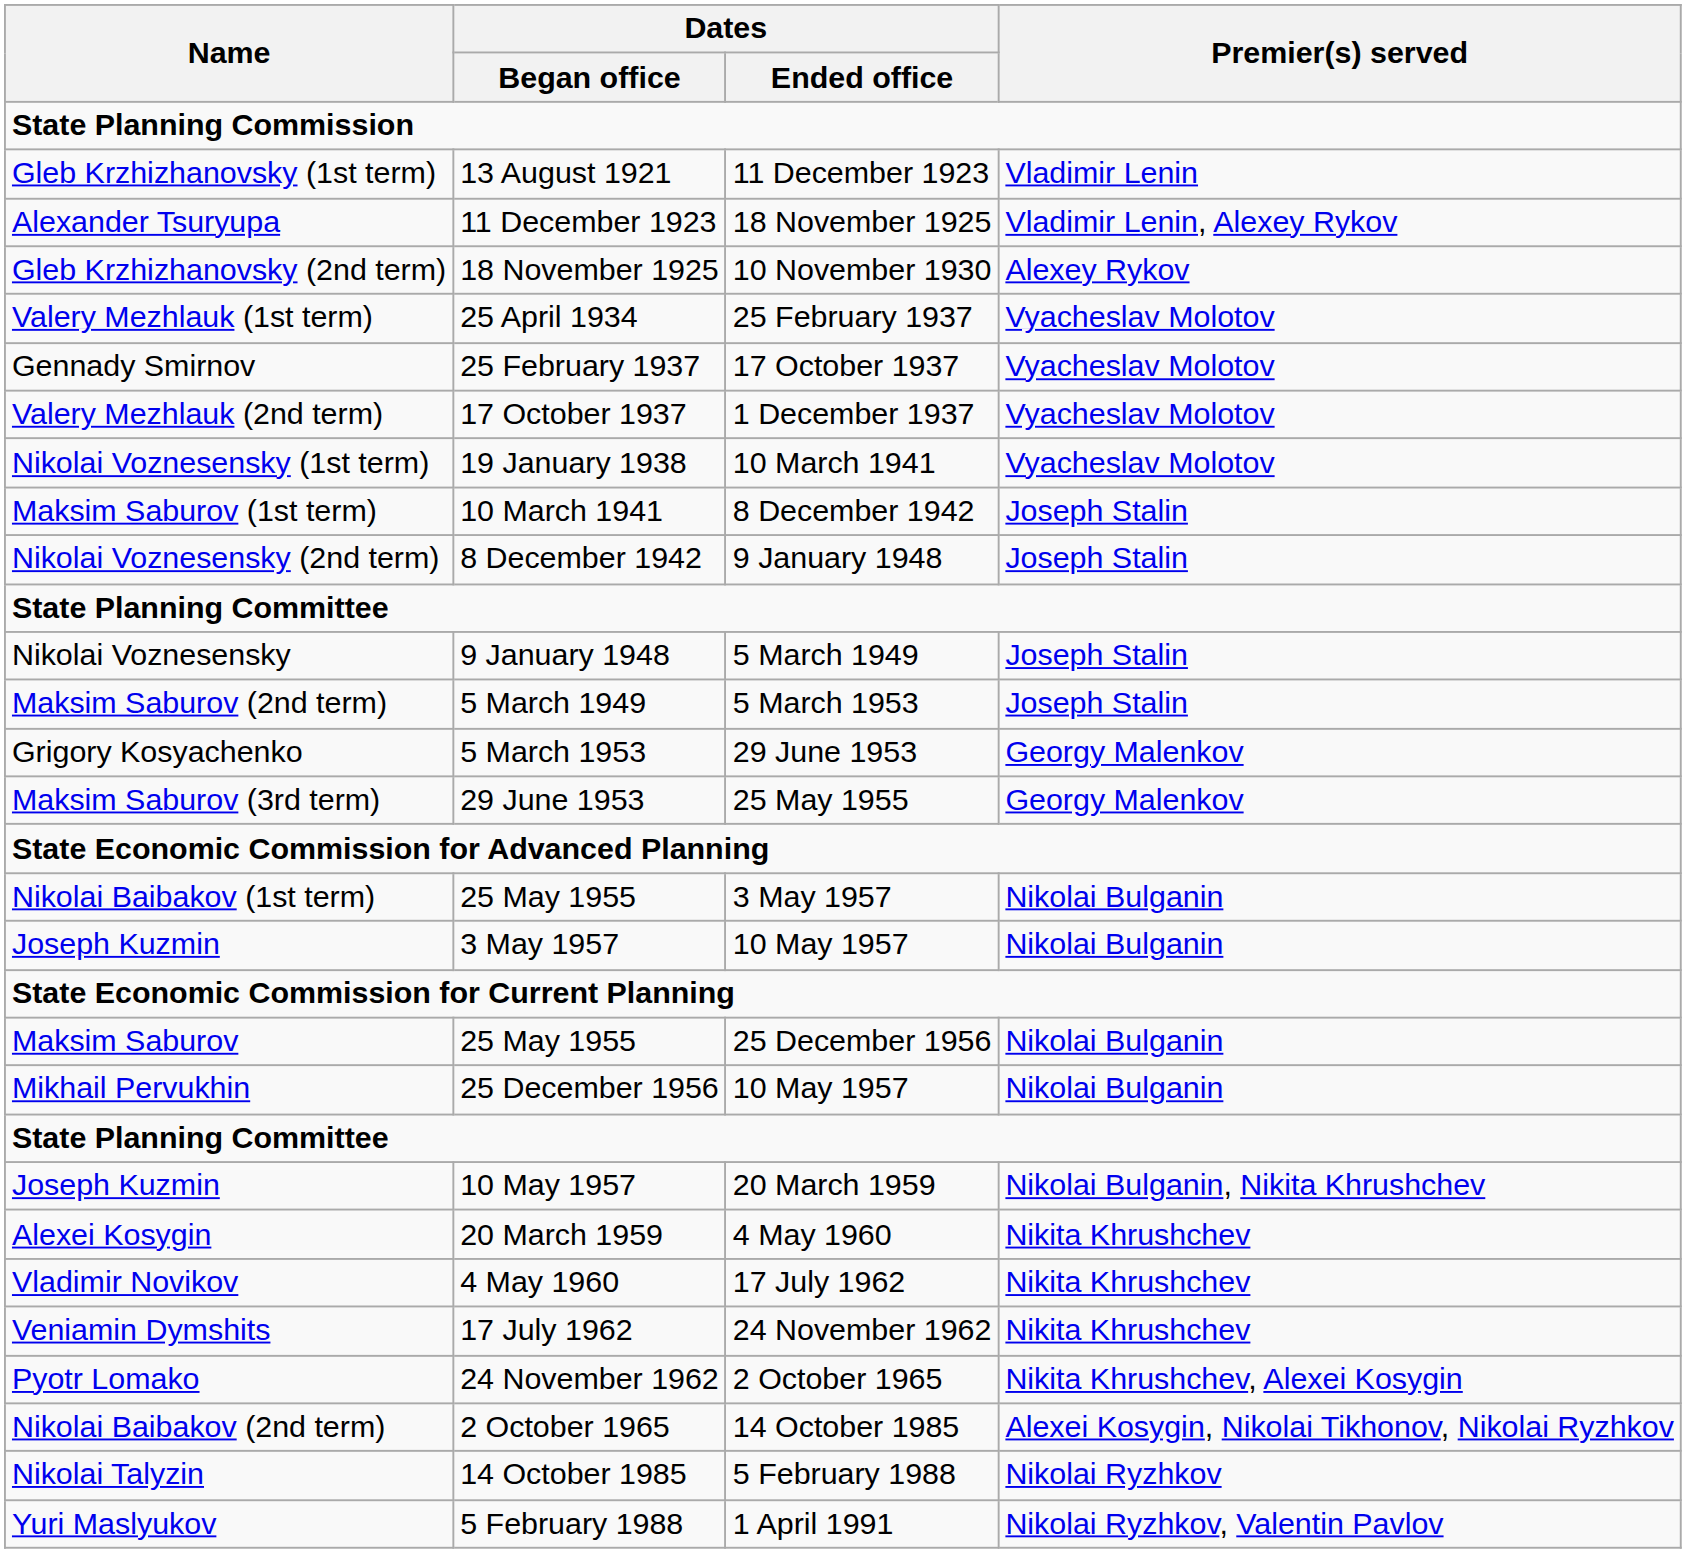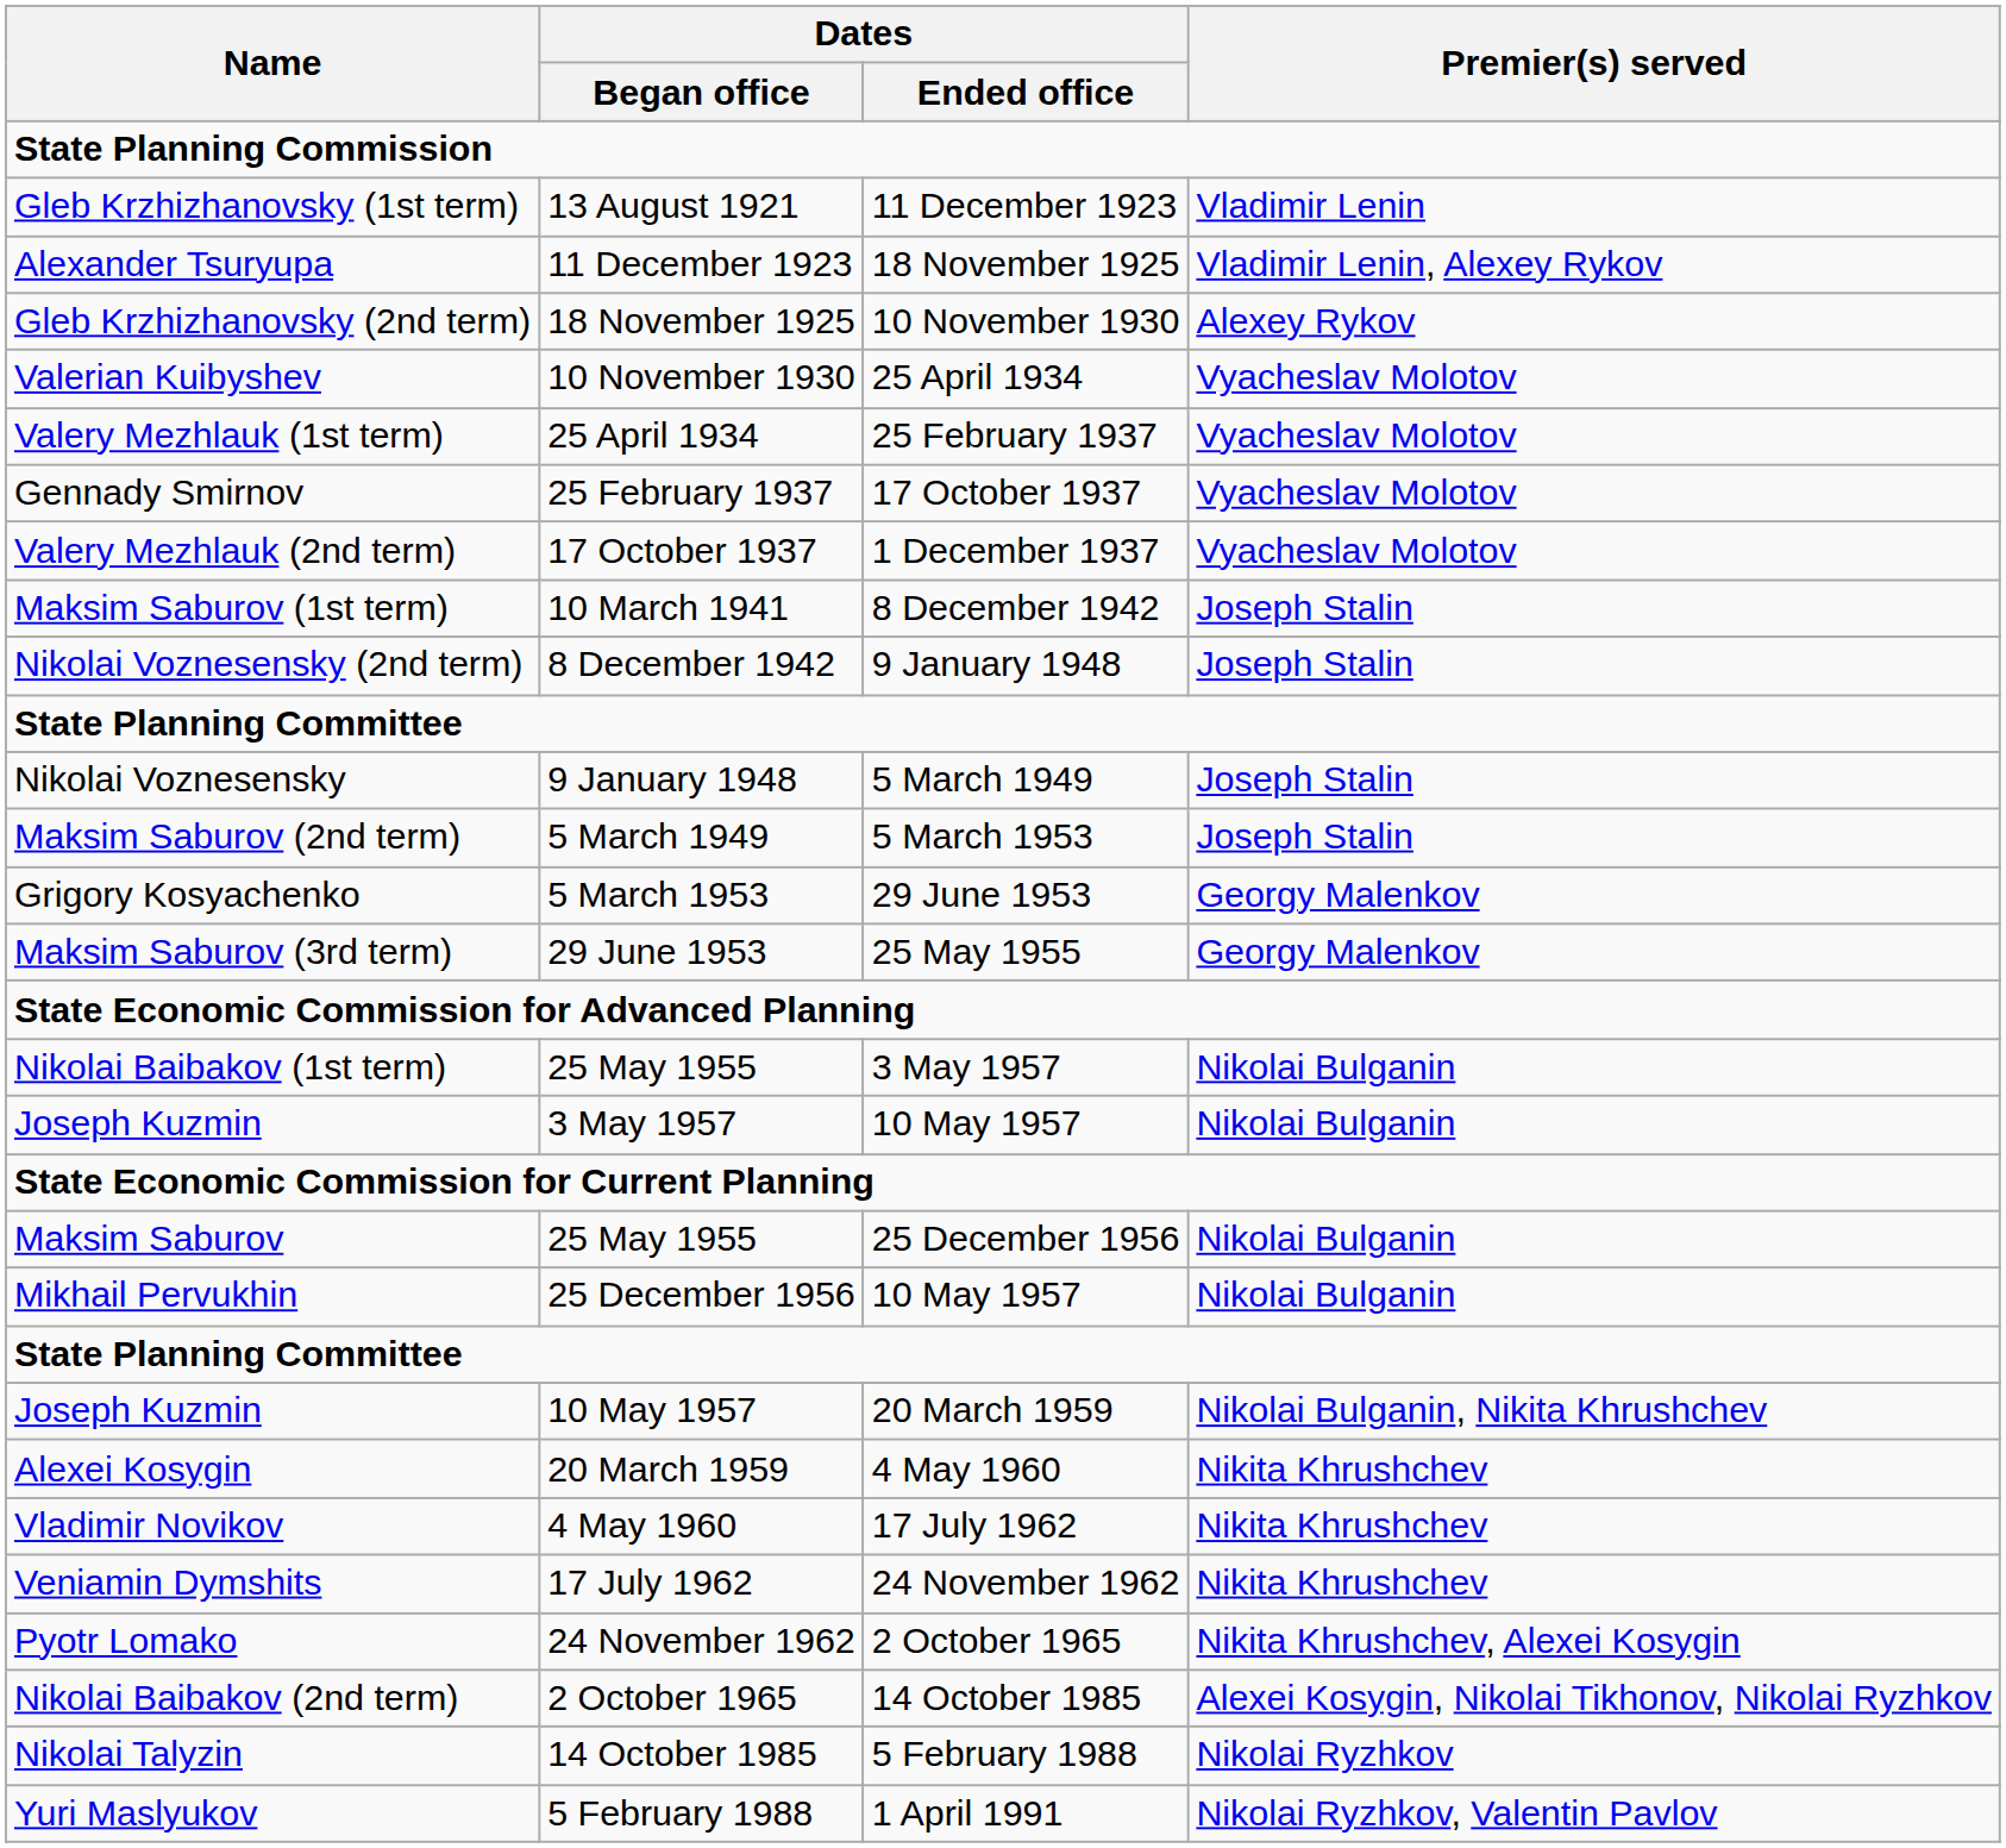+ row: Valerian Kuibyshev | 10 November 1930 | 25 April 1934 | Vyacheslav Molotov
- row: Nikolai Voznesensky (1st term) | 19 January 1938 | 10 March 1941 | Vyacheslav Molotov
